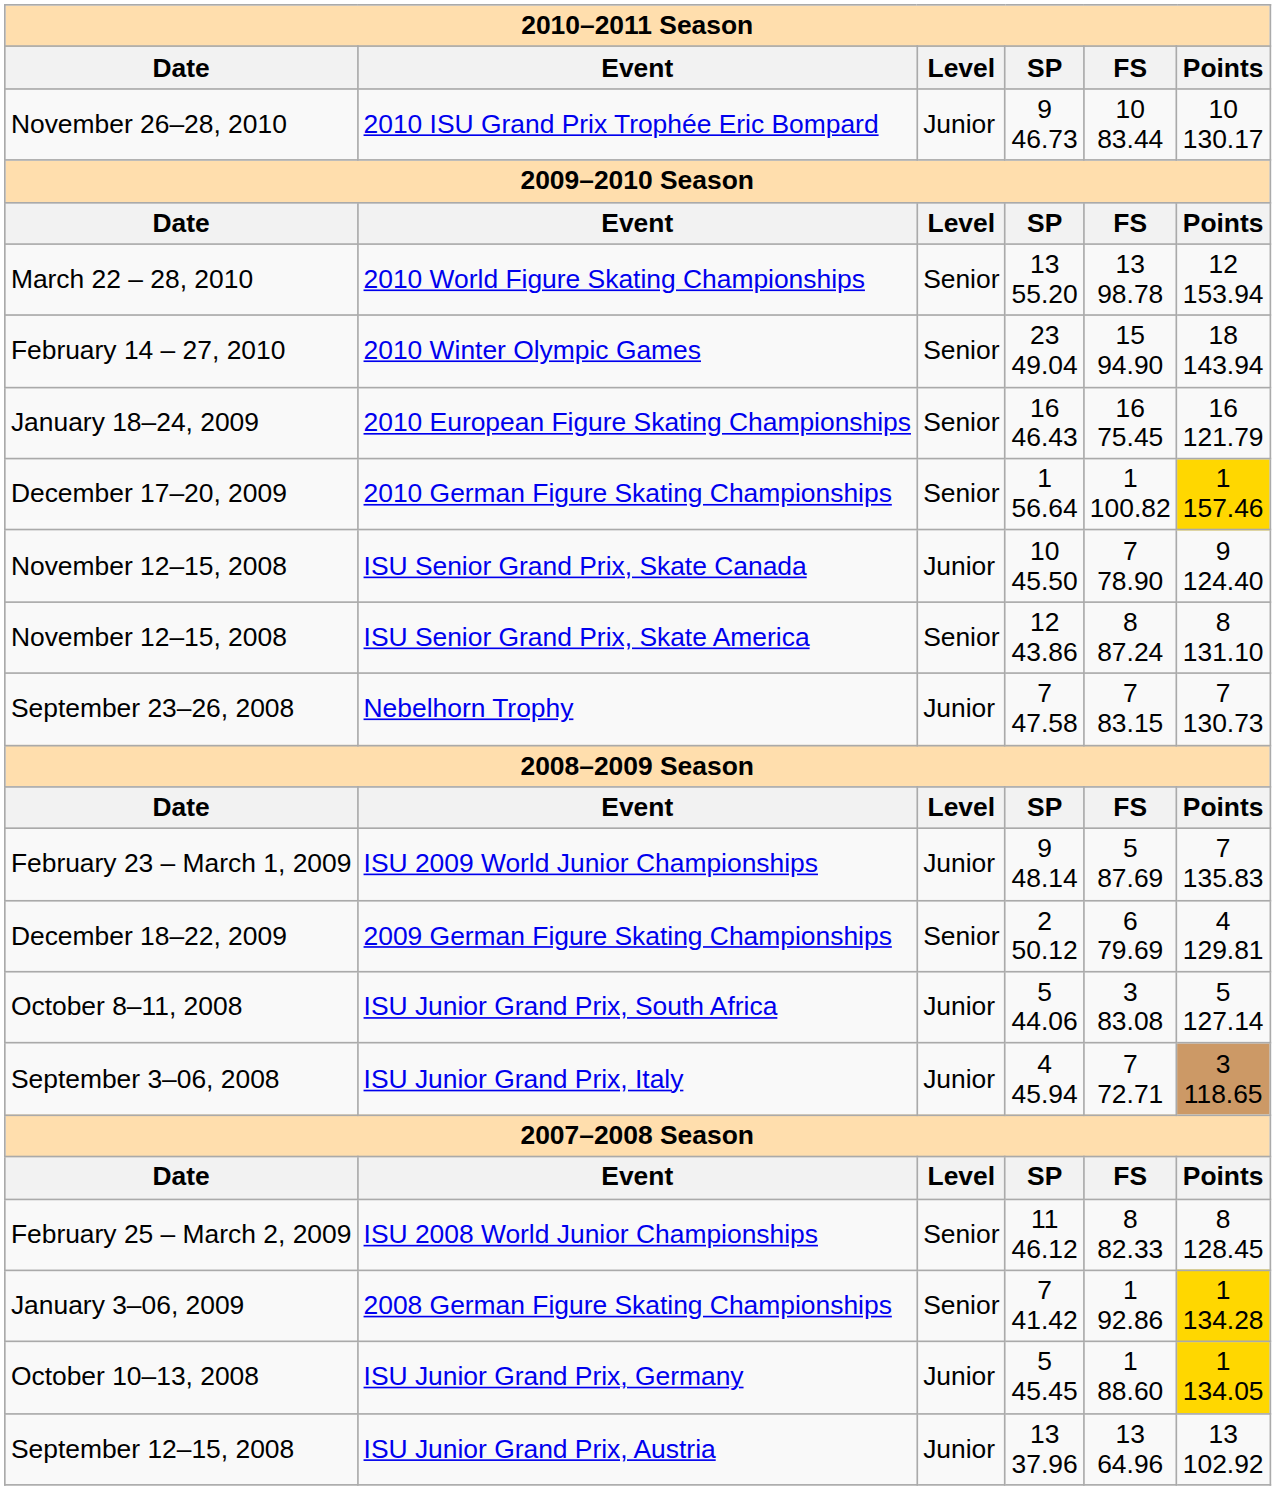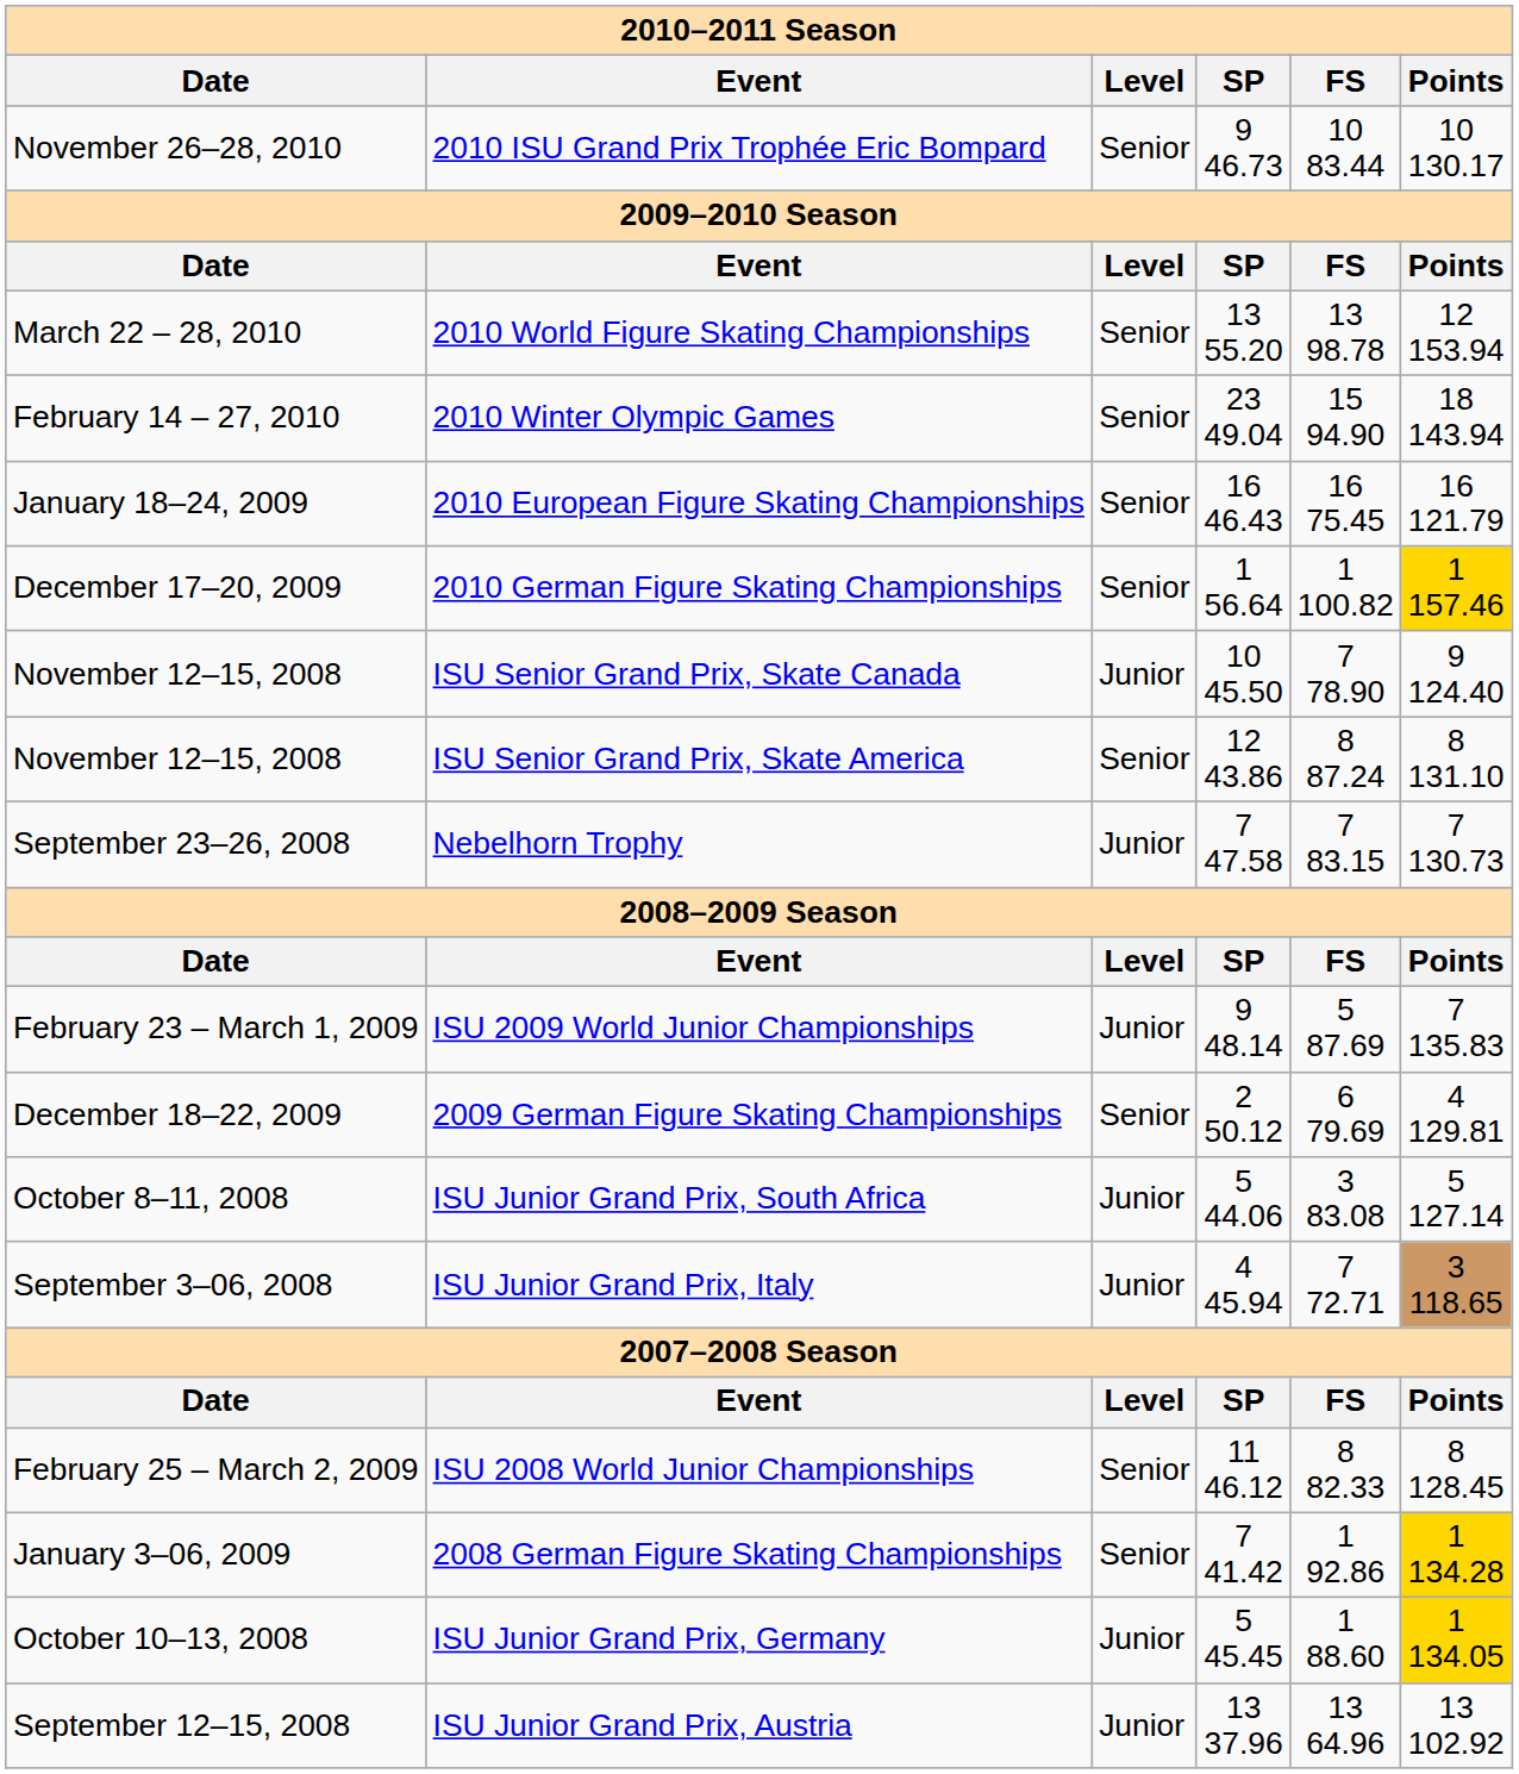2010 ISU Grand Prix Trophée Eric Bompard | Level: Junior -> Senior
